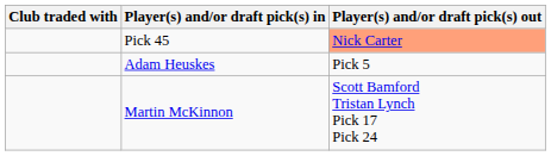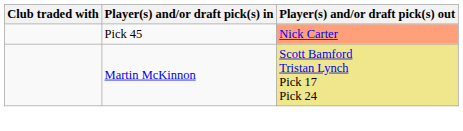- row: Adam Heuskes | Pick 5
Martin McKinnon | Player(s) and/or draft pick(s) out: no background -> khaki background
